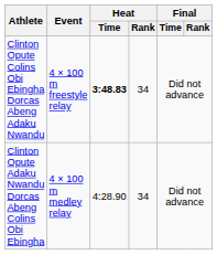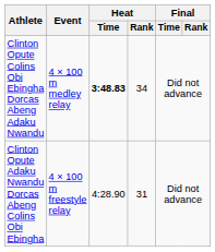Clinton Opute Colins Obi Ebingha Dorcas Abeng Adaku Nwandu | Event: 4 × 100 m freestyle relay -> 4 × 100 m medley relay
Clinton Opute Adaku Nwandu Dorcas Abeng Colins Obi Ebingha | Event: 4 × 100 m medley relay -> 4 × 100 m freestyle relay
Clinton Opute Adaku Nwandu Dorcas Abeng Colins Obi Ebingha | Heat / Rank: 34 -> 31
